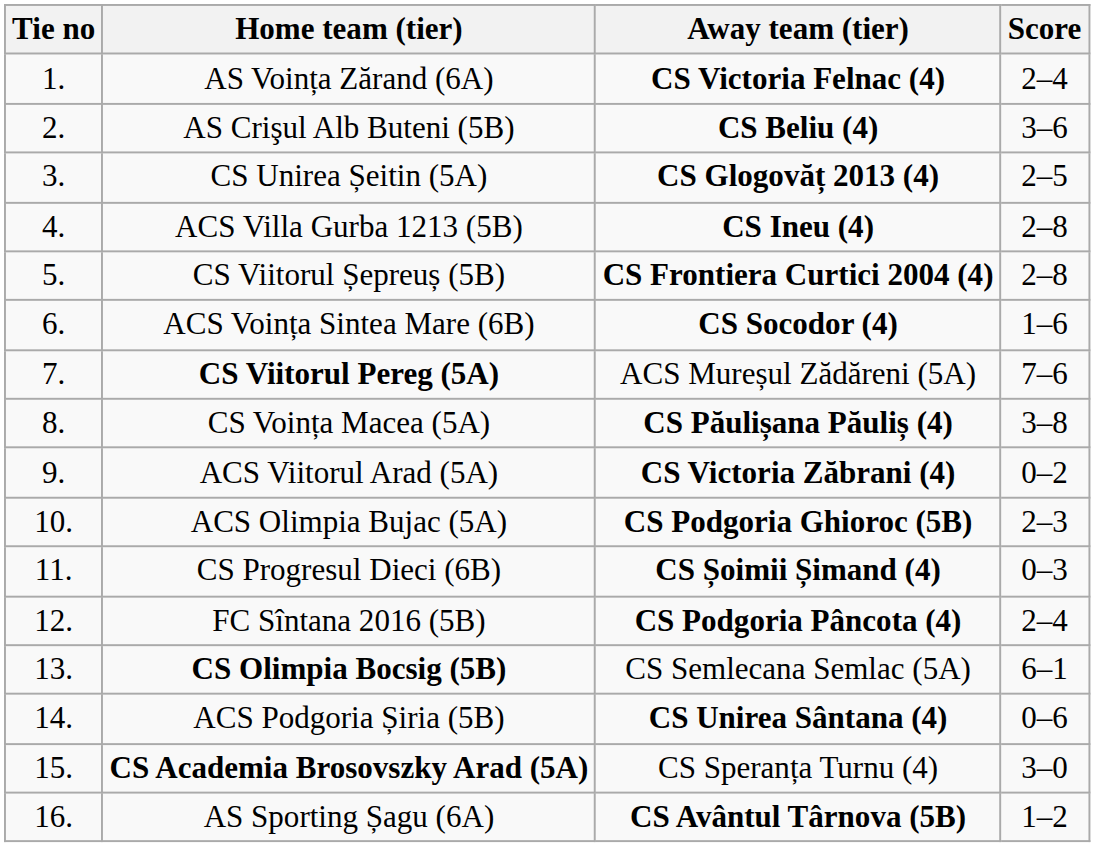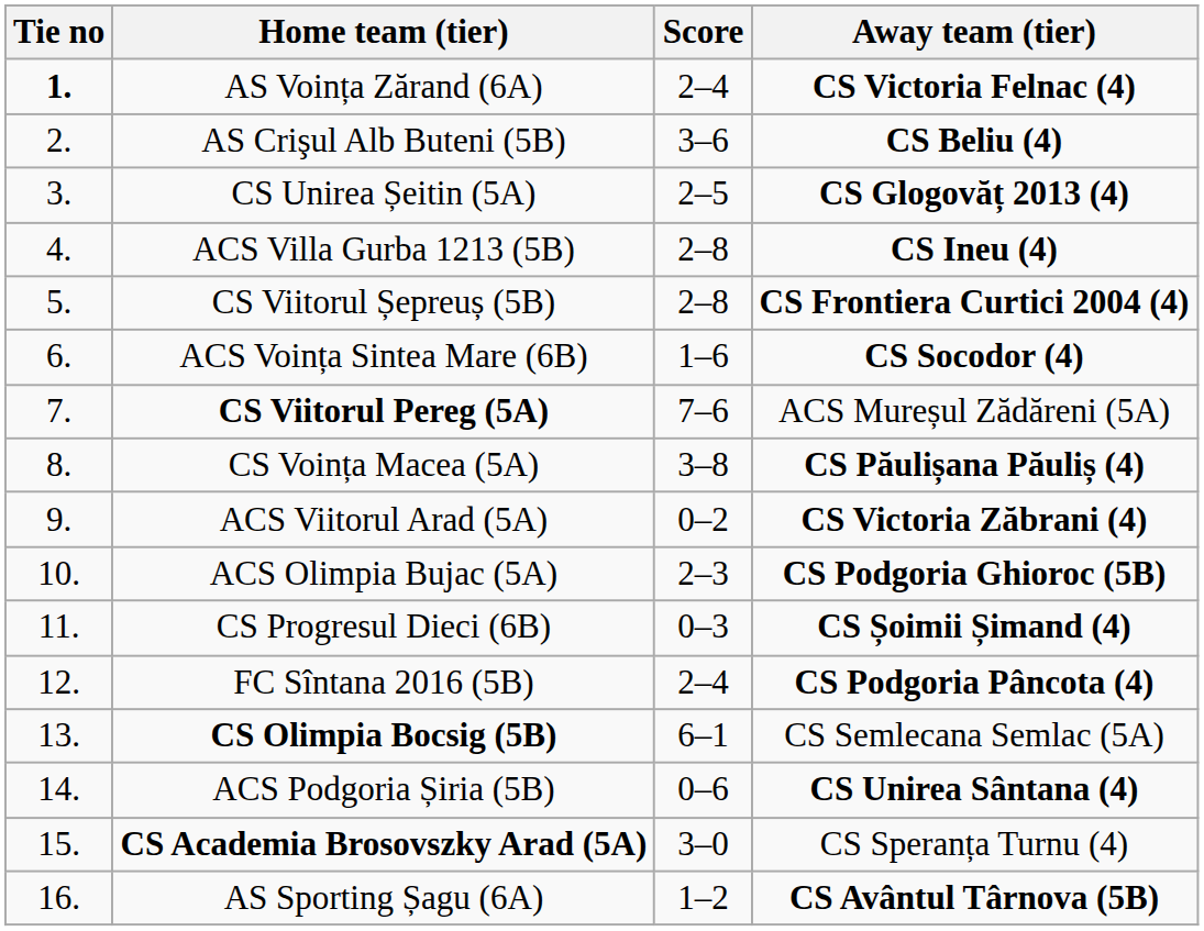columns swapped: Score <-> Away team (tier)
AS Voința Zărand (6A) | Tie no: normal -> bold
